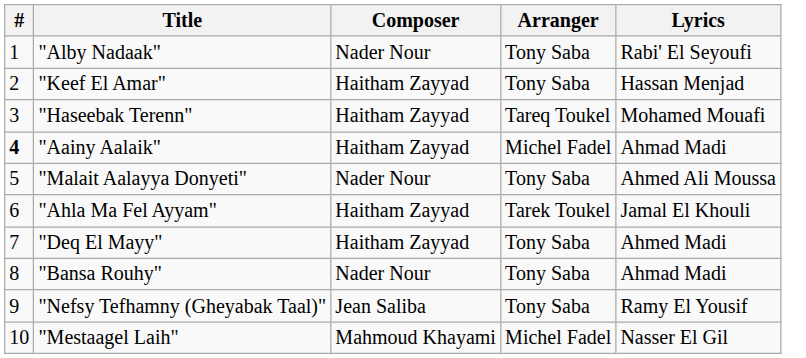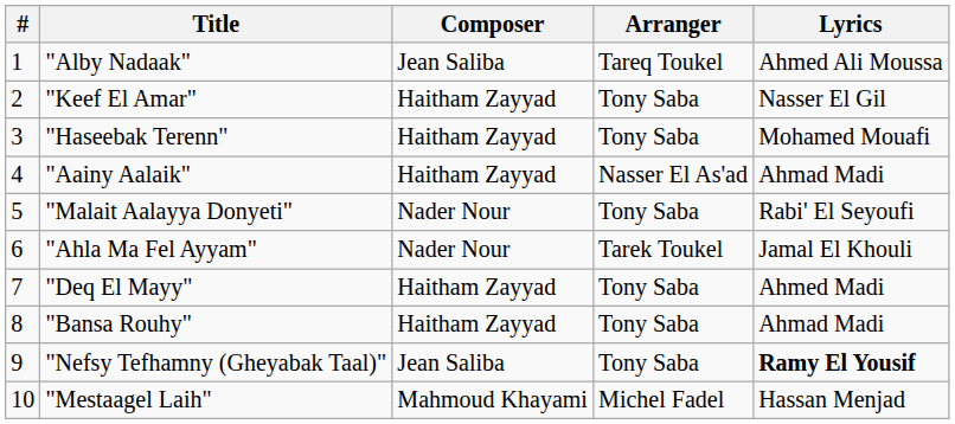"Alby Nadaak" | Composer: Nader Nour -> Jean Saliba
"Alby Nadaak" | Arranger: Tony Saba -> Tareq Toukel
"Alby Nadaak" | Lyrics: Rabi' El Seyoufi -> Ahmed Ali Moussa
"Keef El Amar" | Lyrics: Hassan Menjad -> Nasser El Gil
"Haseebak Terenn" | Arranger: Tareq Toukel -> Tony Saba
"Aainy Aalaik" | #: bold -> normal
"Aainy Aalaik" | Arranger: Michel Fadel -> Nasser El As'ad
"Malait Aalayya Donyeti" | Lyrics: Ahmed Ali Moussa -> Rabi' El Seyoufi
"Ahla Ma Fel Ayyam" | Composer: Haitham Zayyad -> Nader Nour
"Bansa Rouhy" | Composer: Nader Nour -> Haitham Zayyad
"Nefsy Tefhamny (Gheyabak Taal)" | Lyrics: normal -> bold
"Mestaagel Laih" | Lyrics: Nasser El Gil -> Hassan Menjad
